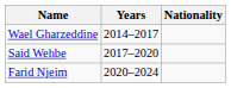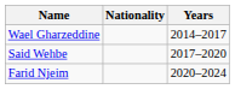columns swapped: Nationality <-> Years
